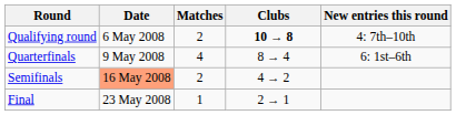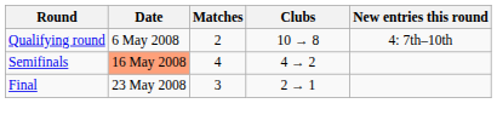Qualifying round | Clubs: bold -> normal
- row: Quarterfinals | 9 May 2008 | 4 | 8 → 4 | 6: 1st–6th
Semifinals | Matches: 2 -> 4
Final | Matches: 1 -> 3
